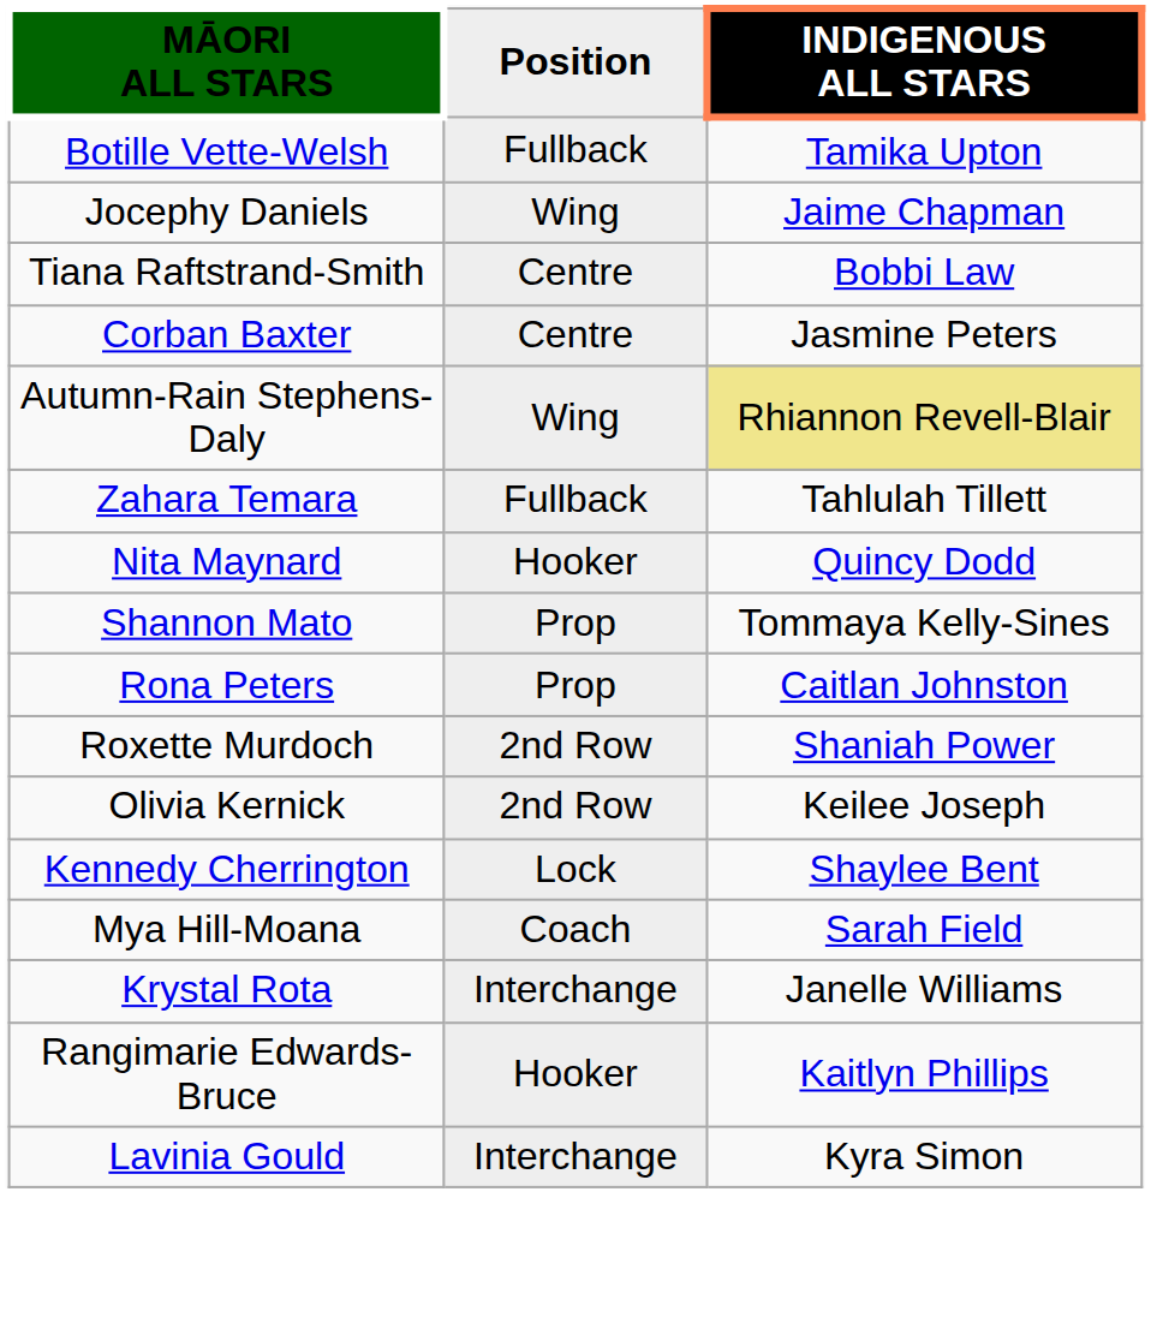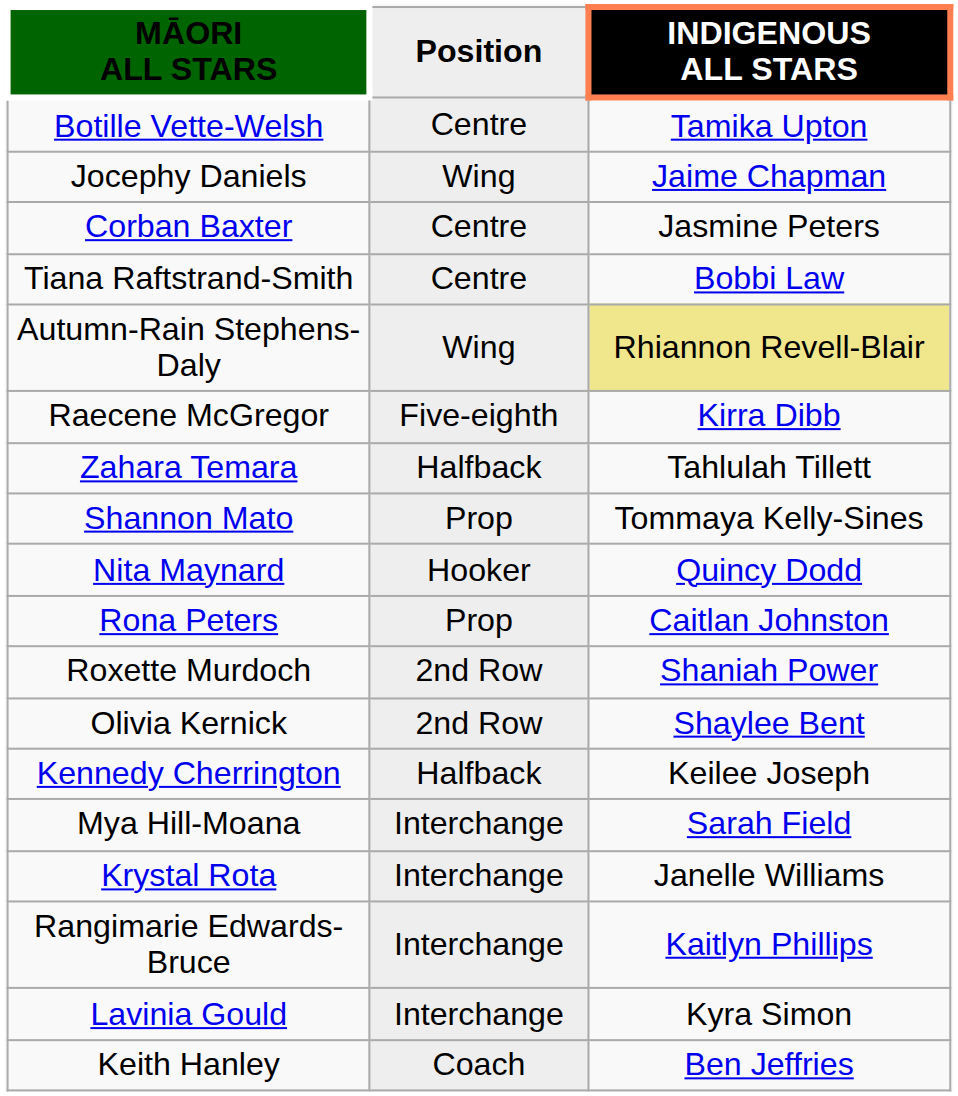Botille Vette-Welsh | Position: Fullback -> Centre
rows swapped: Tiana Raftstrand-Smith <-> Corban Baxter
+ row: Raecene McGregor | Five-eighth | Kirra Dibb
Zahara Temara | Position: Fullback -> Halfback
rows swapped: Shannon Mato <-> Nita Maynard
Olivia Kernick | INDIGENOUS ALL STARS: Keilee Joseph -> Shaylee Bent
Kennedy Cherrington | Position: Lock -> Halfback
Kennedy Cherrington | INDIGENOUS ALL STARS: Shaylee Bent -> Keilee Joseph
Mya Hill-Moana | Position: Coach -> Interchange
Rangimarie Edwards-Bruce | Position: Hooker -> Interchange
+ row: Keith Hanley | Coach | Ben Jeffries
